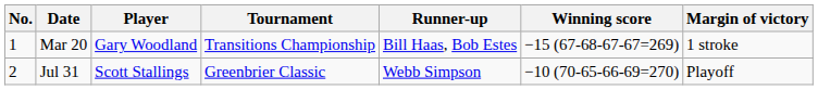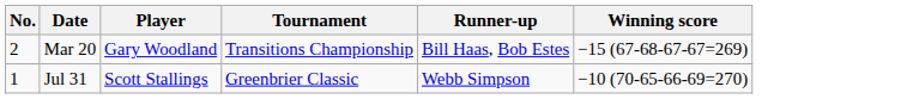- column: Margin of victory | 1 stroke | Playoff
Mar 20 | No.: 1 -> 2
Jul 31 | No.: 2 -> 1
